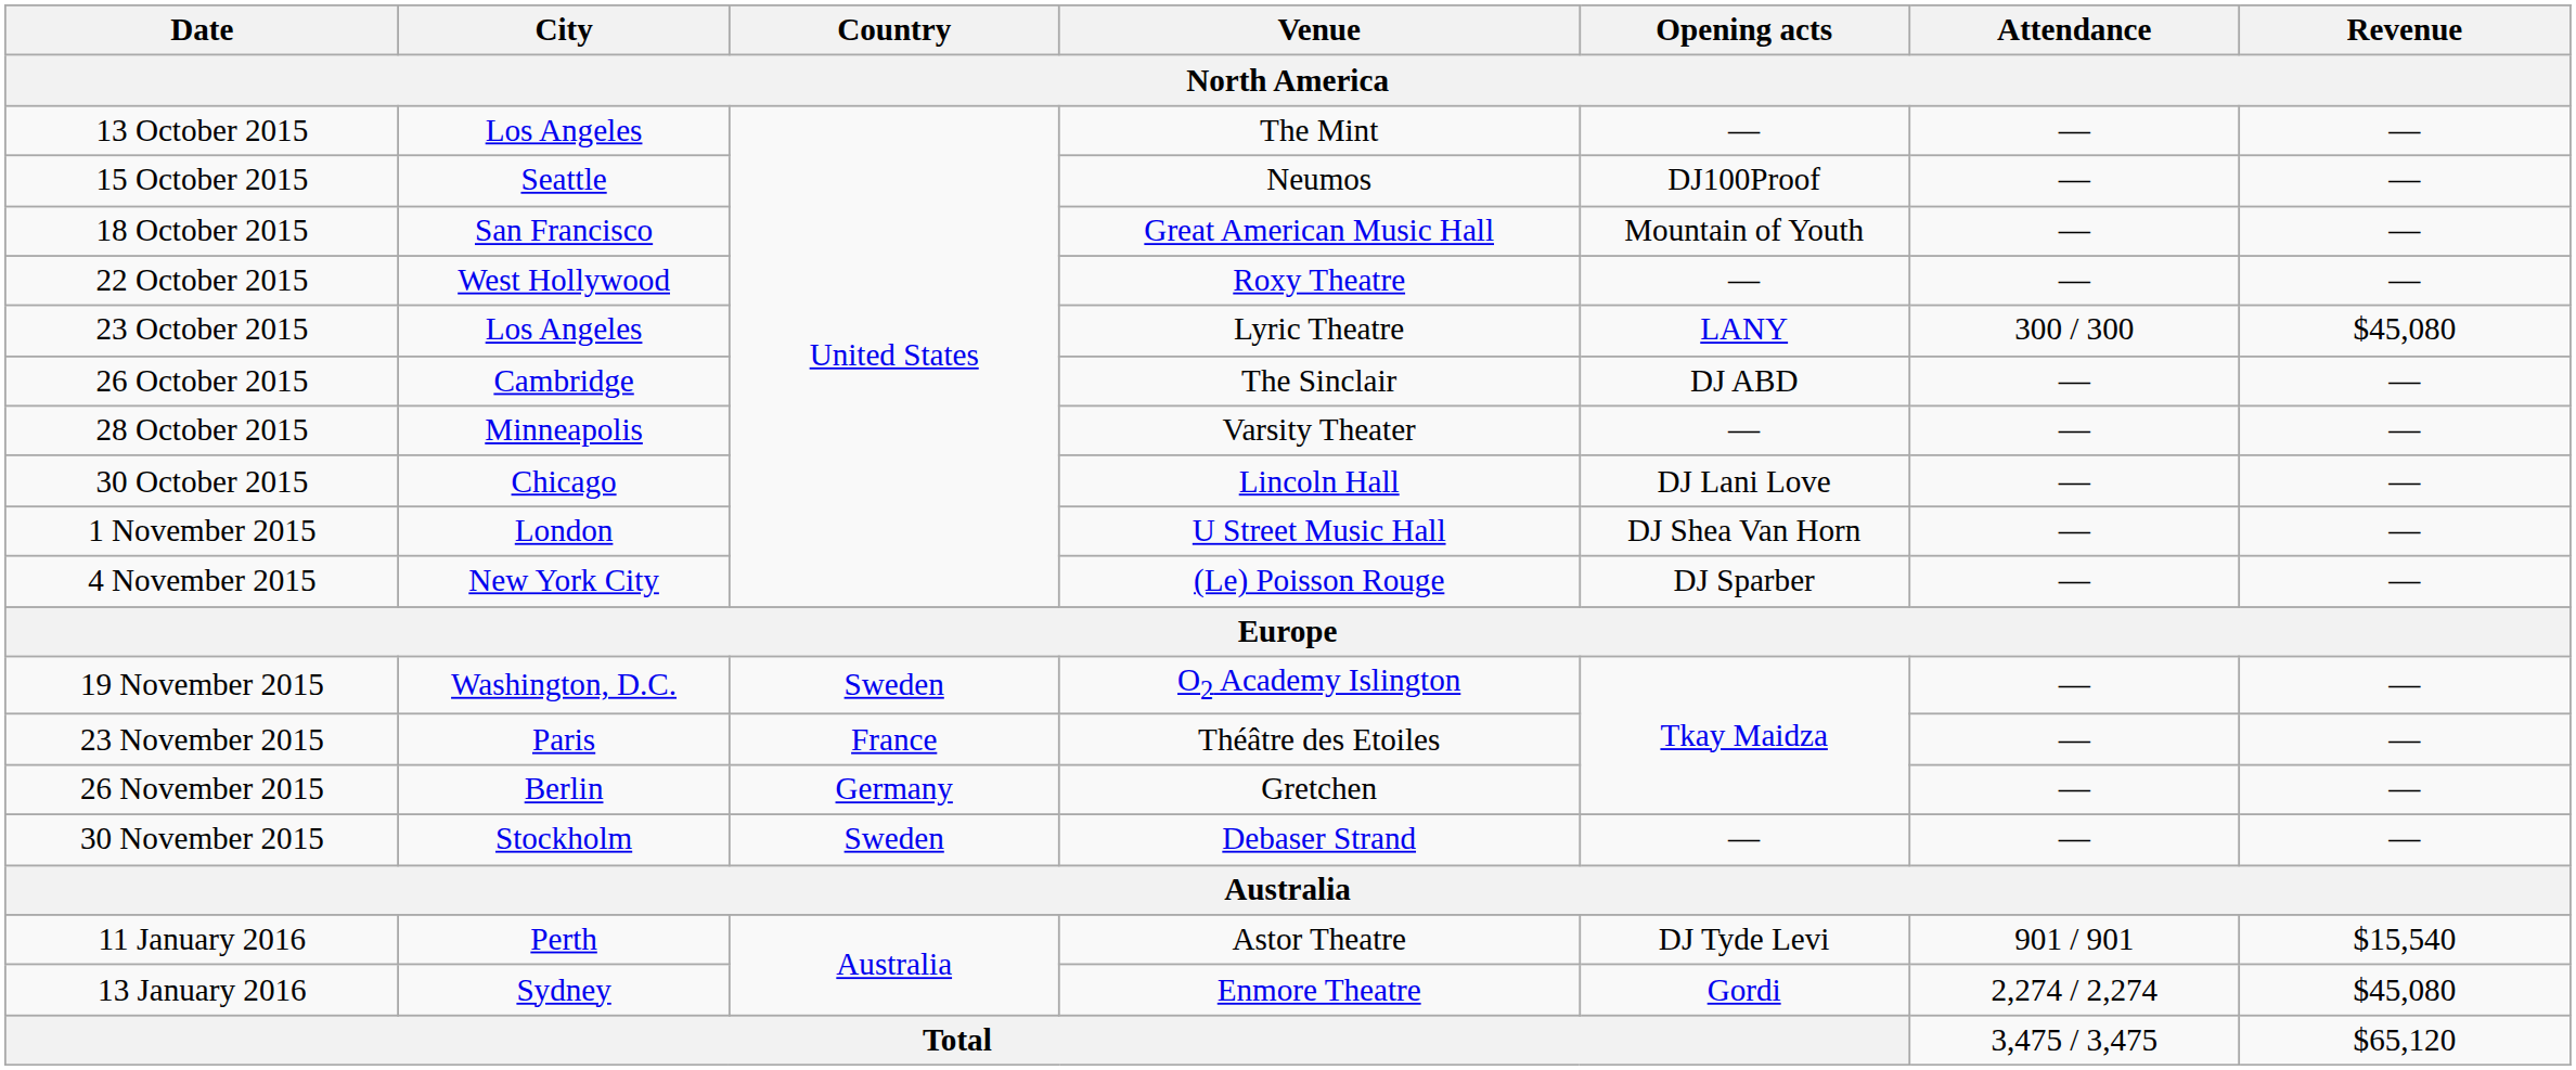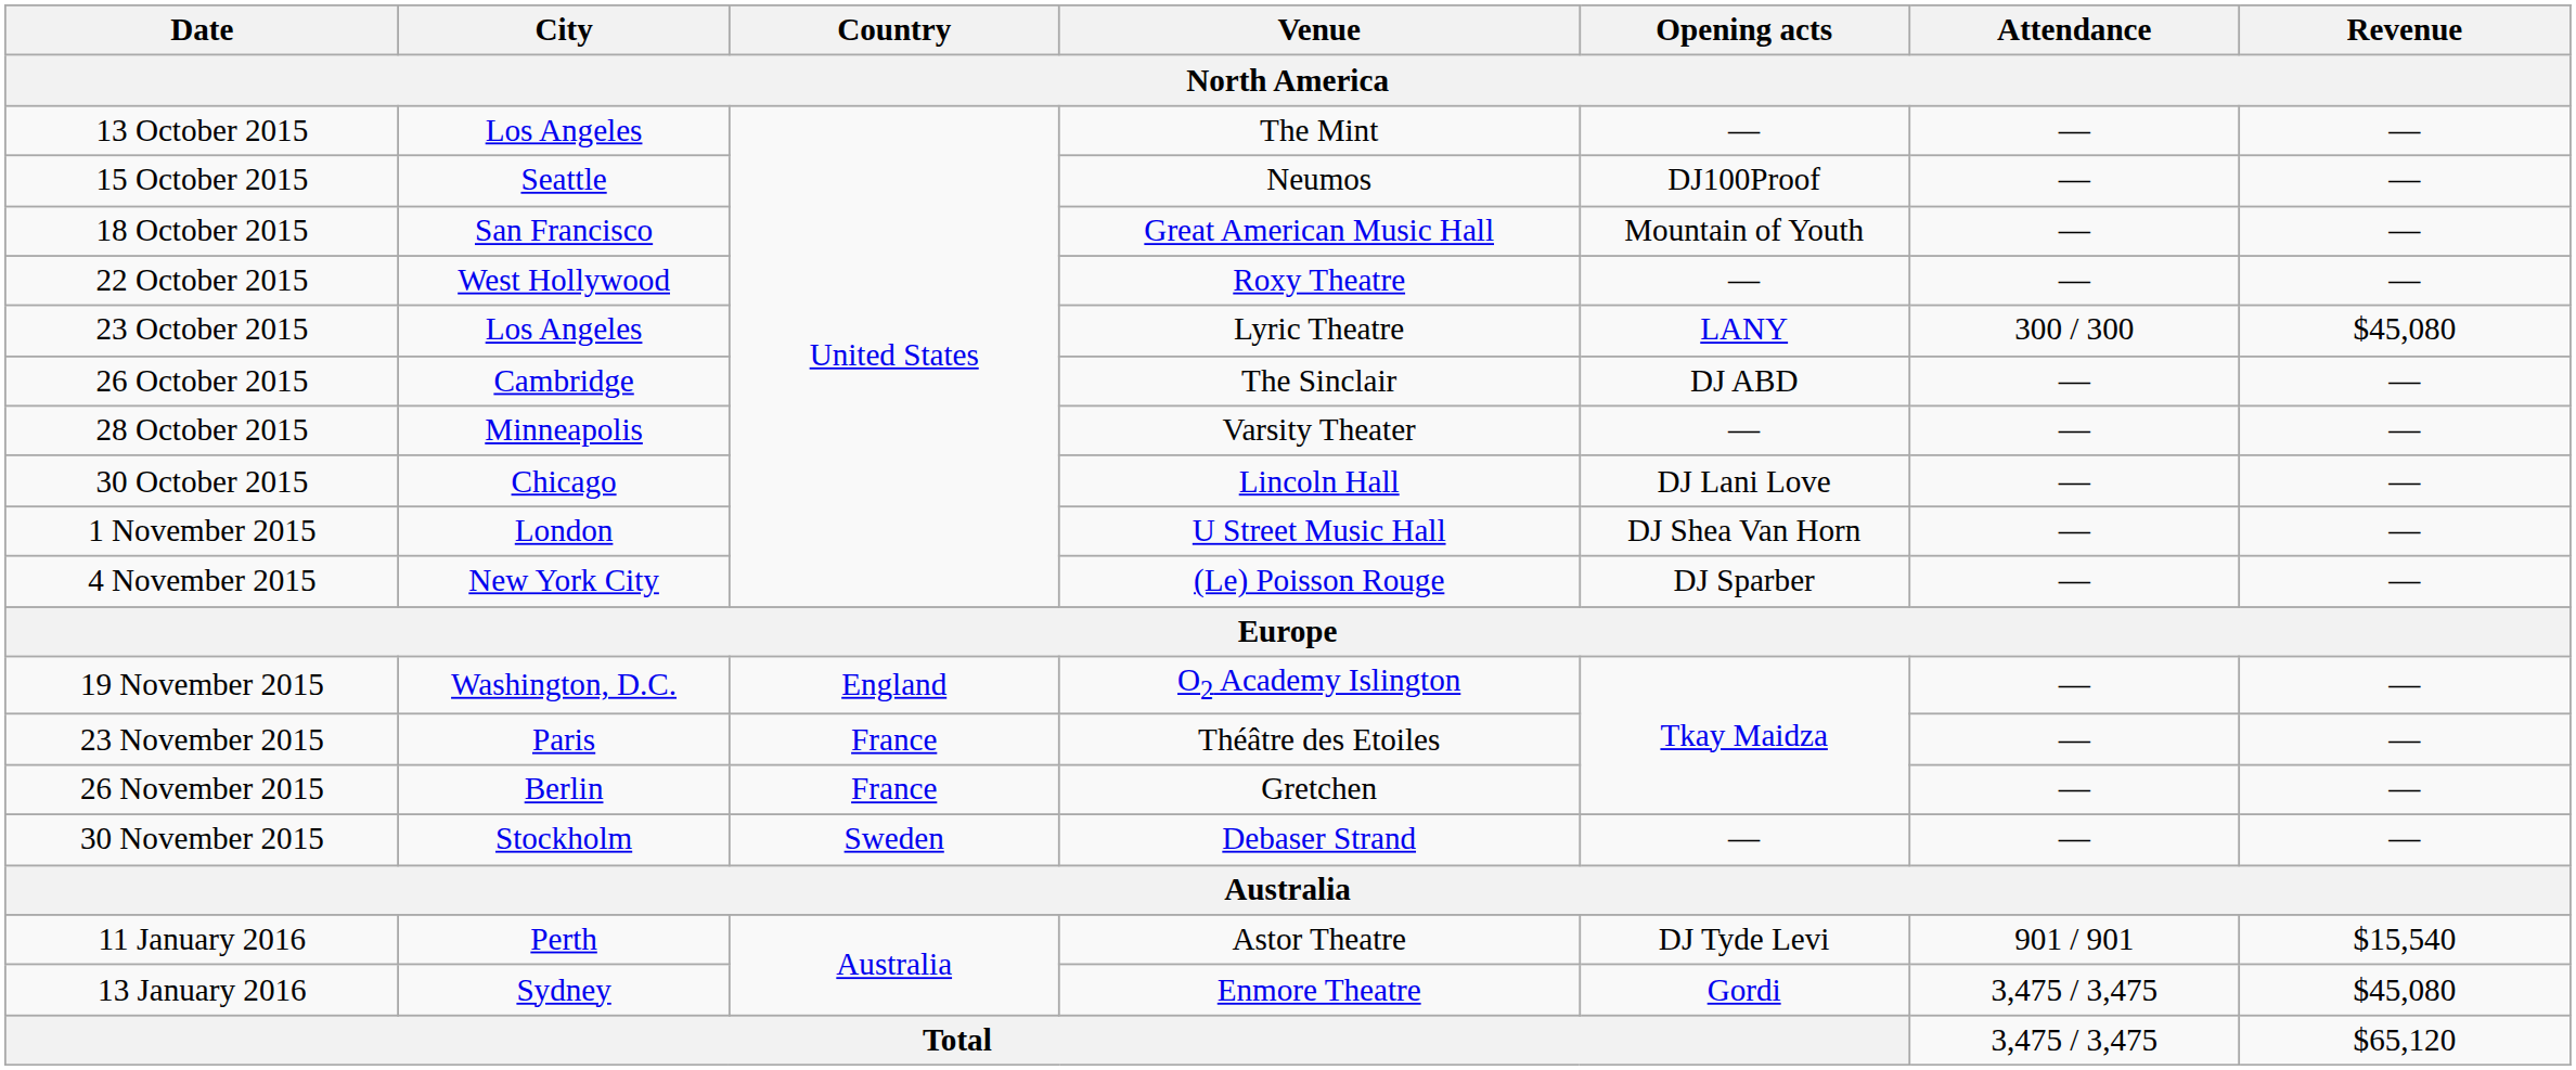19 November 2015 | Country: Sweden -> England
26 November 2015 | Country: Germany -> France
13 January 2016 | Attendance: 2,274 / 2,274 -> 3,475 / 3,475
